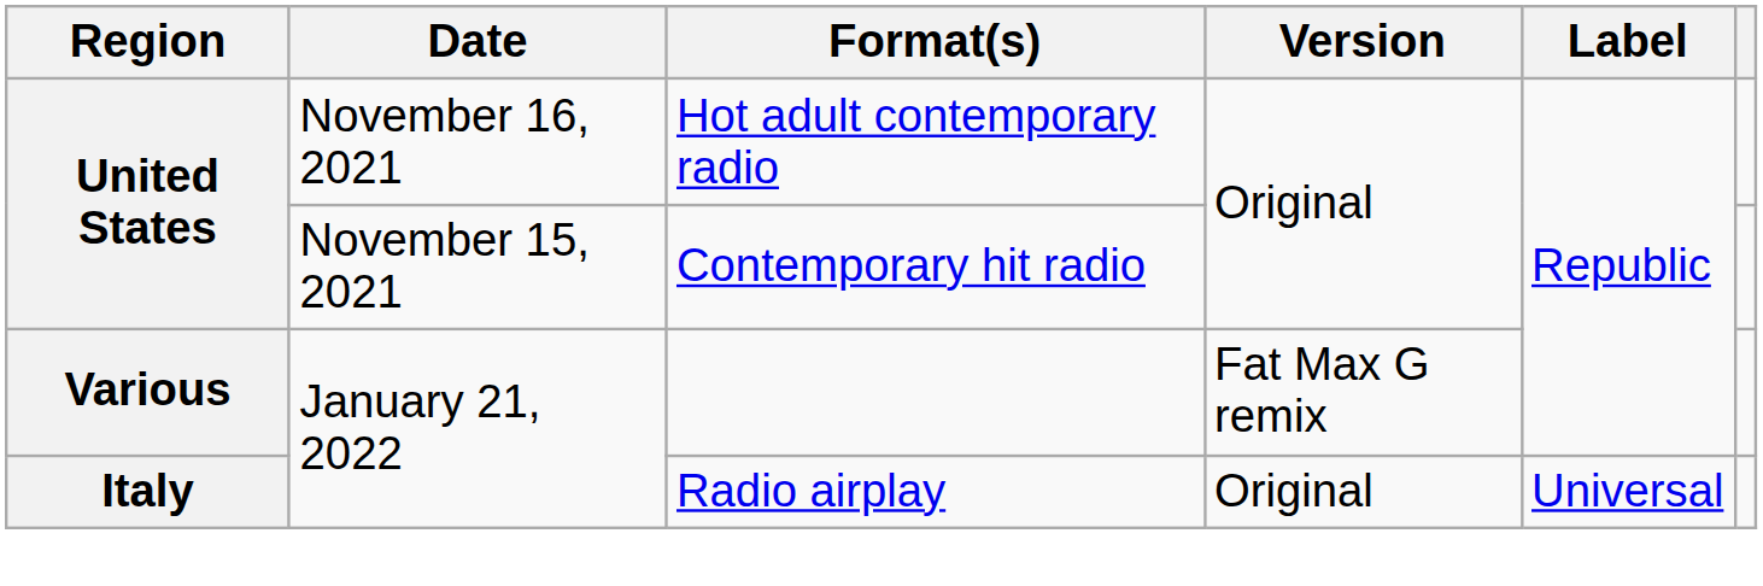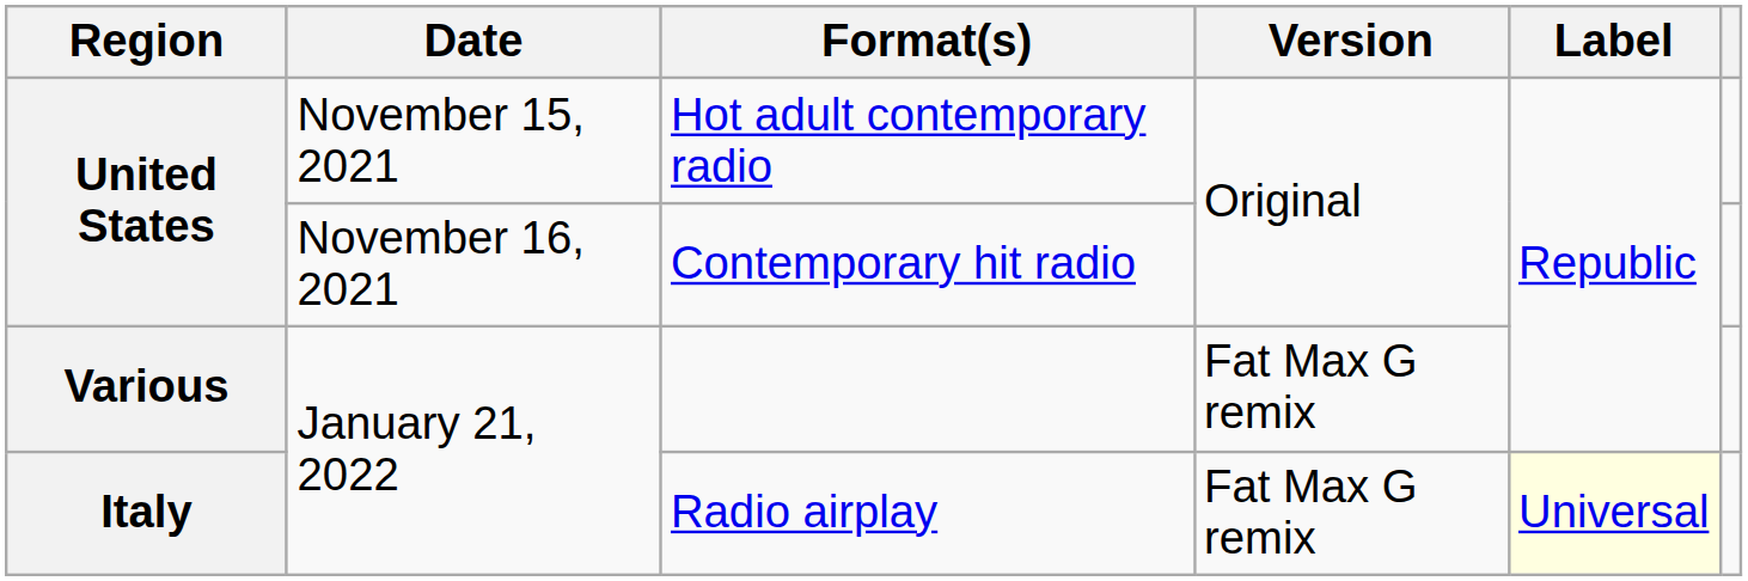Hot adult contemporary radio | Date: November 16, 2021 -> November 15, 2021
Contemporary hit radio | Date: November 15, 2021 -> November 16, 2021
Radio airplay | Version: Original -> Fat Max G remix
Radio airplay | Label: no background -> lightyellow background
